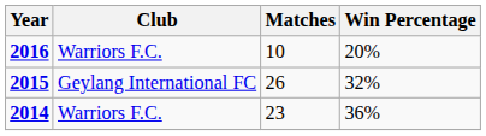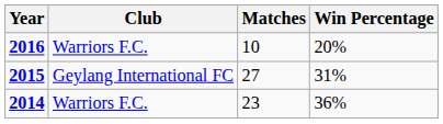2015 | Matches: 26 -> 27
2015 | Win Percentage: 32% -> 31%
